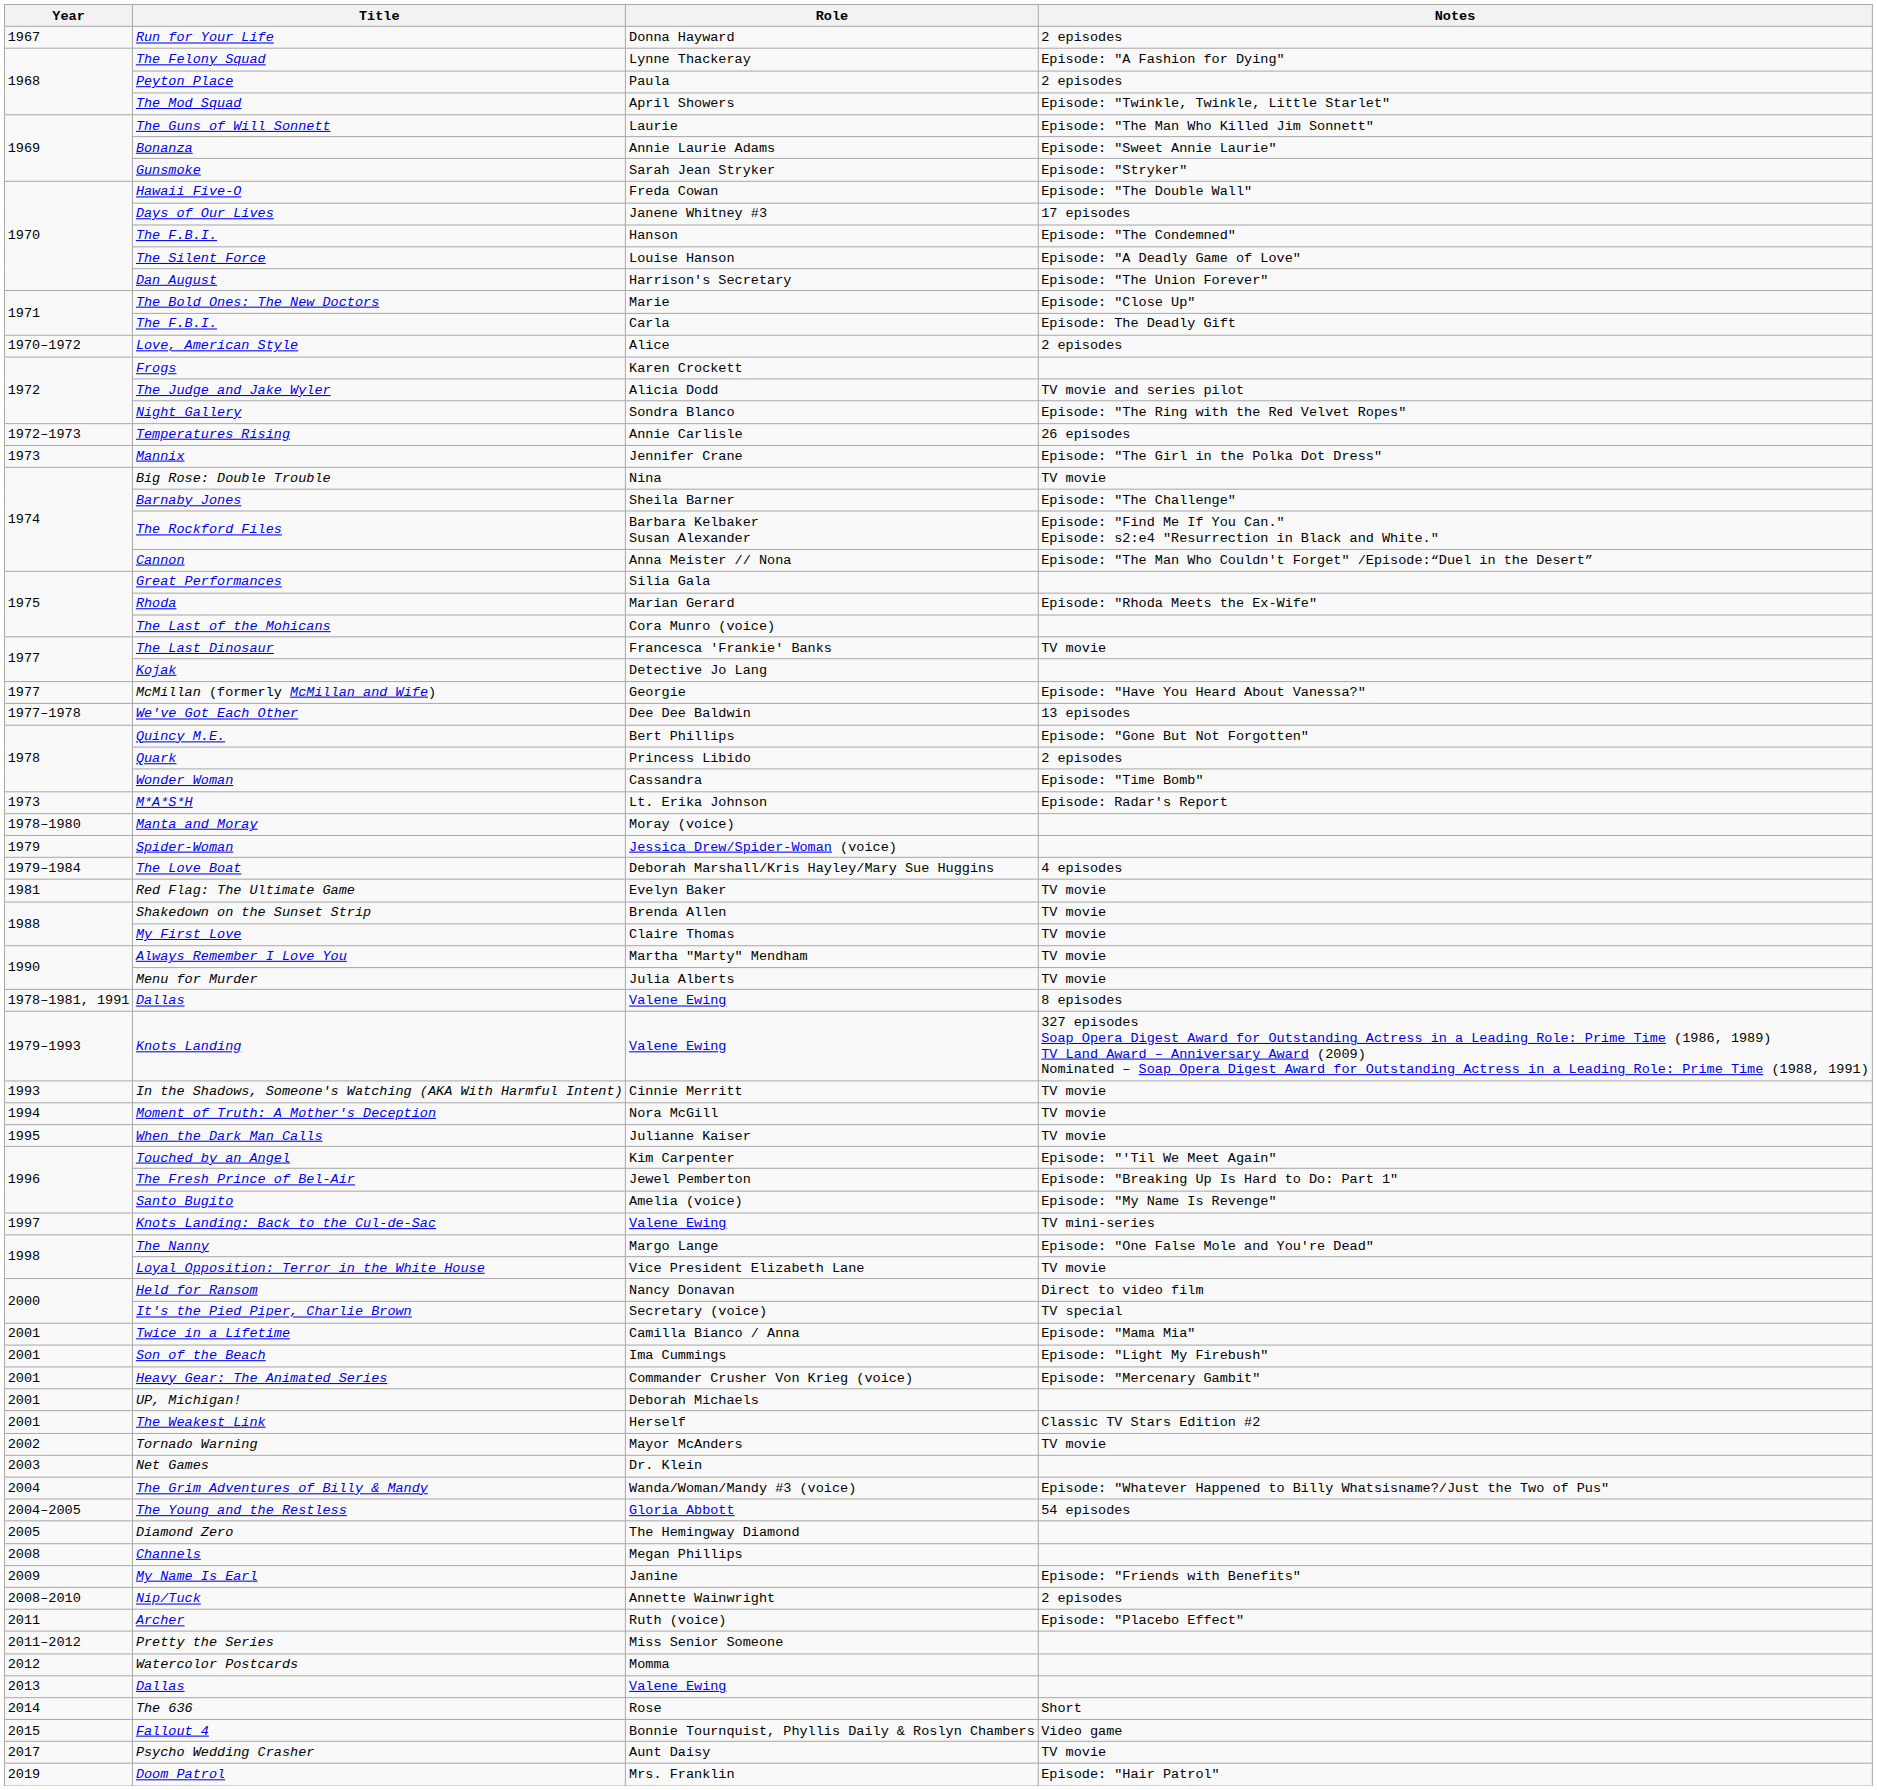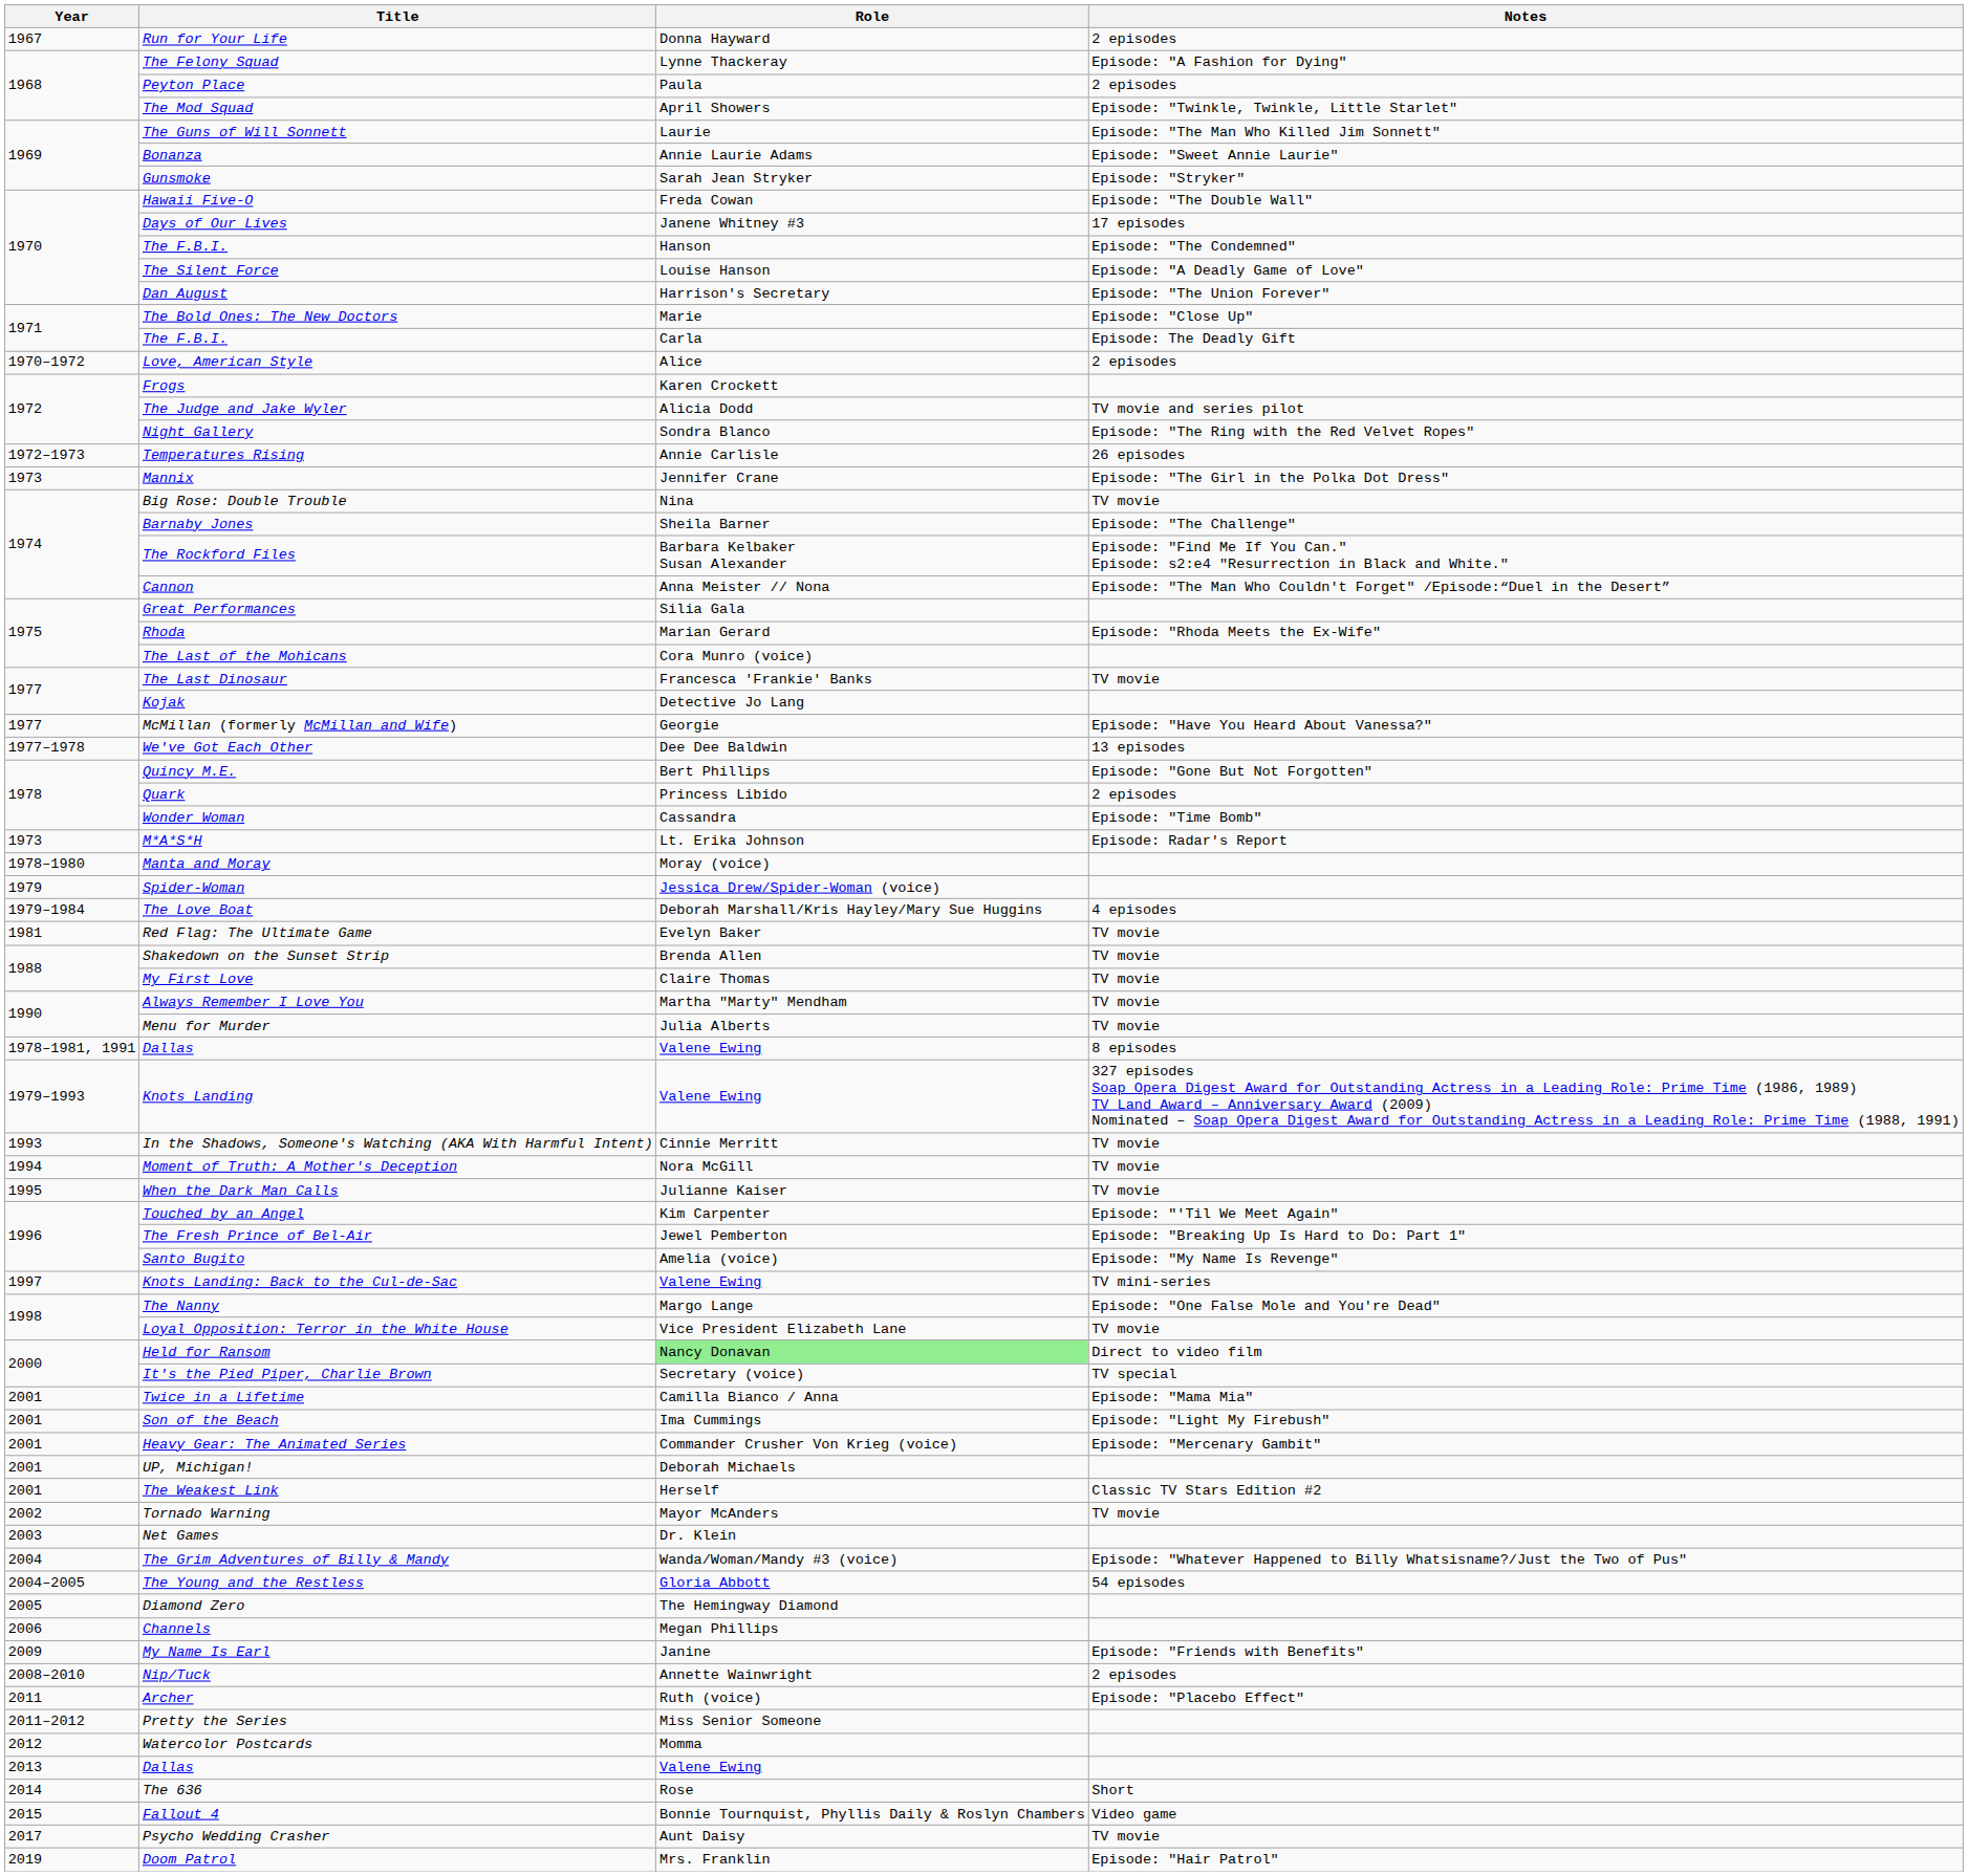Held for Ransom | Role: no background -> lightgreen background
Channels | Year: 2008 -> 2006
